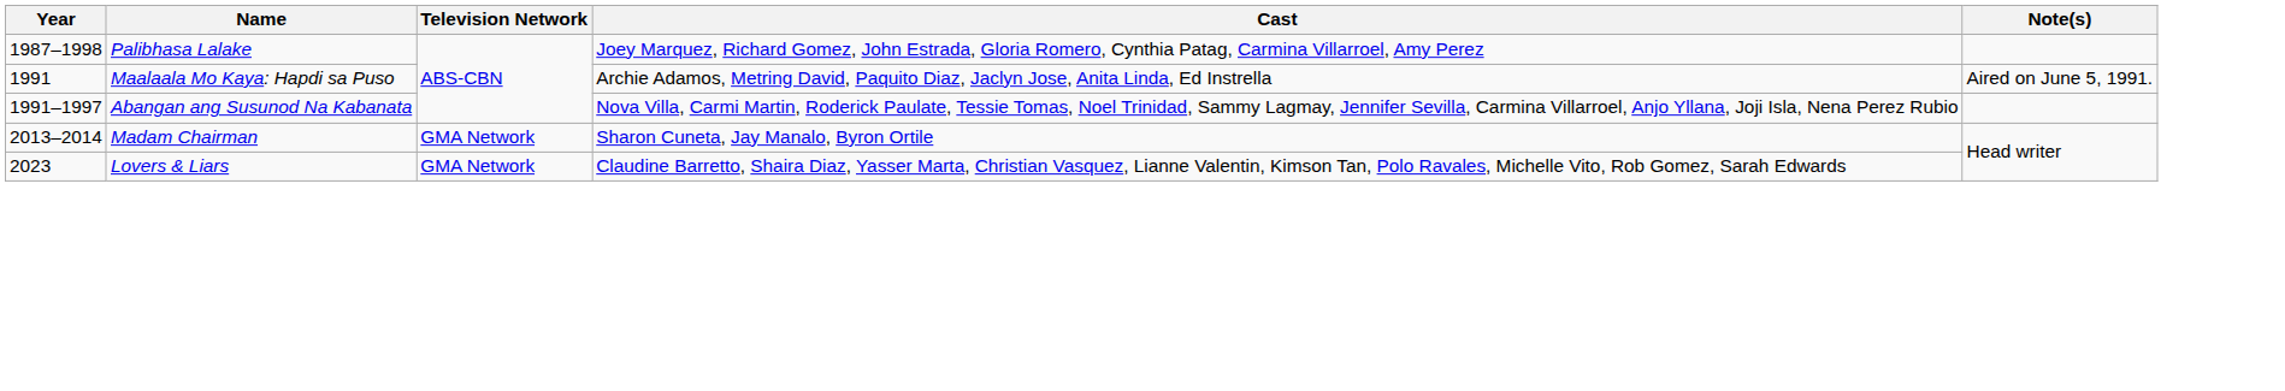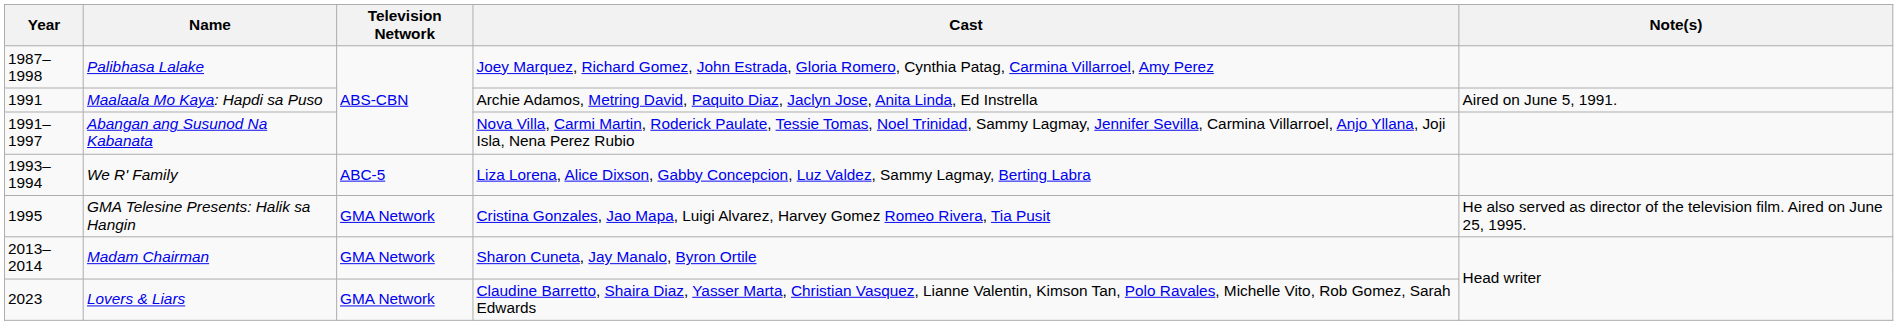+ row: 1993–1994 | We R' Family | ABC-5 | Liza Lorena, Alice Dixson, Gabby Concepcion, Luz Valdez, Sammy Lagmay, Berting Labra
+ row: 1995 | GMA Telesine Presents: Halik sa Hangin | GMA Network | Cristina Gonzales, Jao Mapa, Luigi Alvarez, Harvey Gomez Romeo Rivera, Tia Pusit | He also served as director of the television film. Aired on June 25, 1995.
